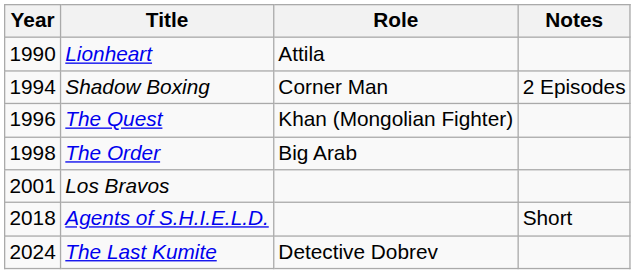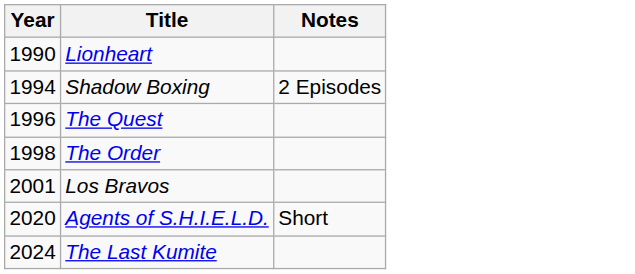- column: Role | Attila | Corner Man | Khan (Mongolian Fighter) | Big Arab | Detective Dobrev
Agents of S.H.I.E.L.D. | Year: 2018 -> 2020
